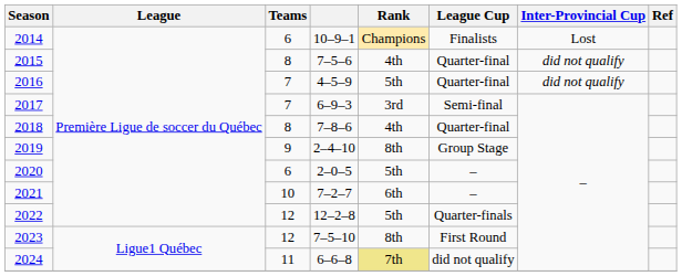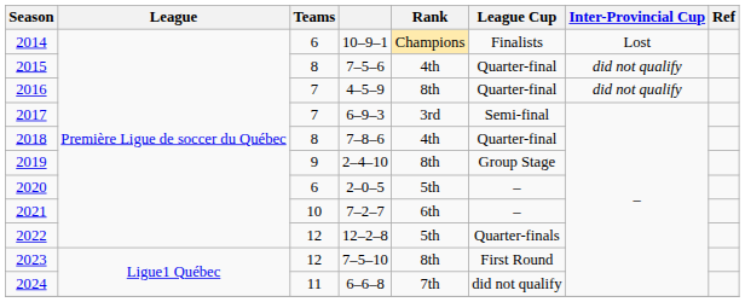2016 | Rank: 5th -> 8th
2024 | Rank: khaki background -> no background
